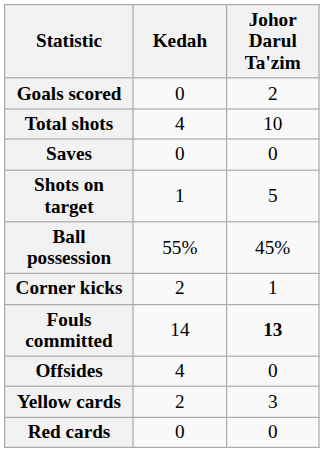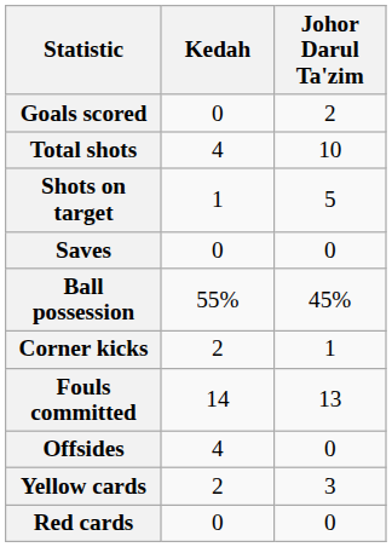rows swapped: Shots on target <-> Saves
Fouls committed | Johor Darul Ta'zim: bold -> normal
